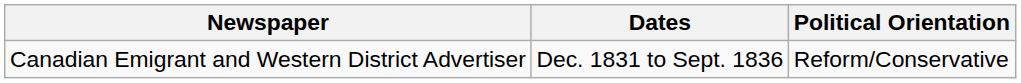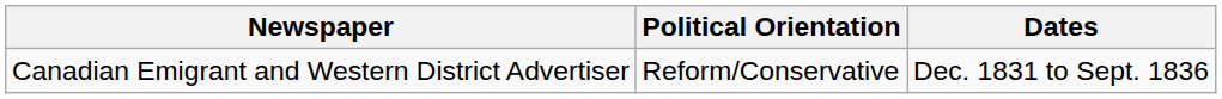columns swapped: Dates <-> Political Orientation
